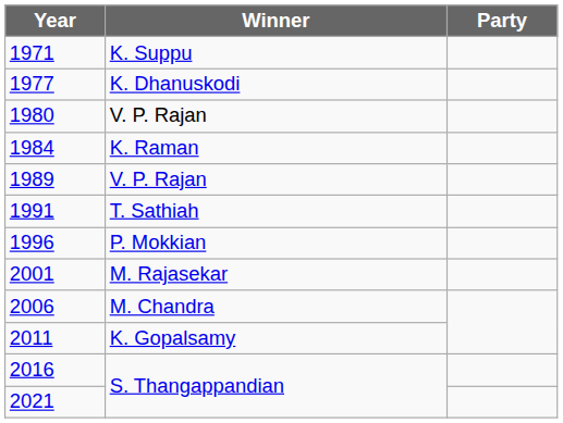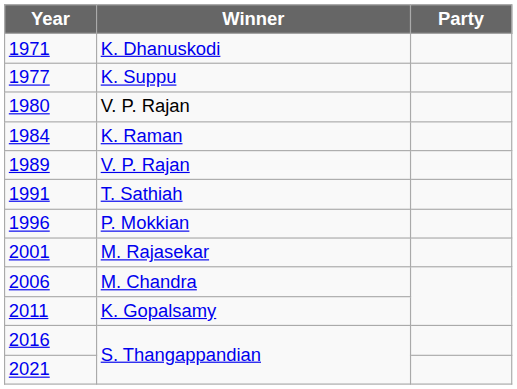1971 | Winner: K. Suppu -> K. Dhanuskodi
1977 | Winner: K. Dhanuskodi -> K. Suppu
